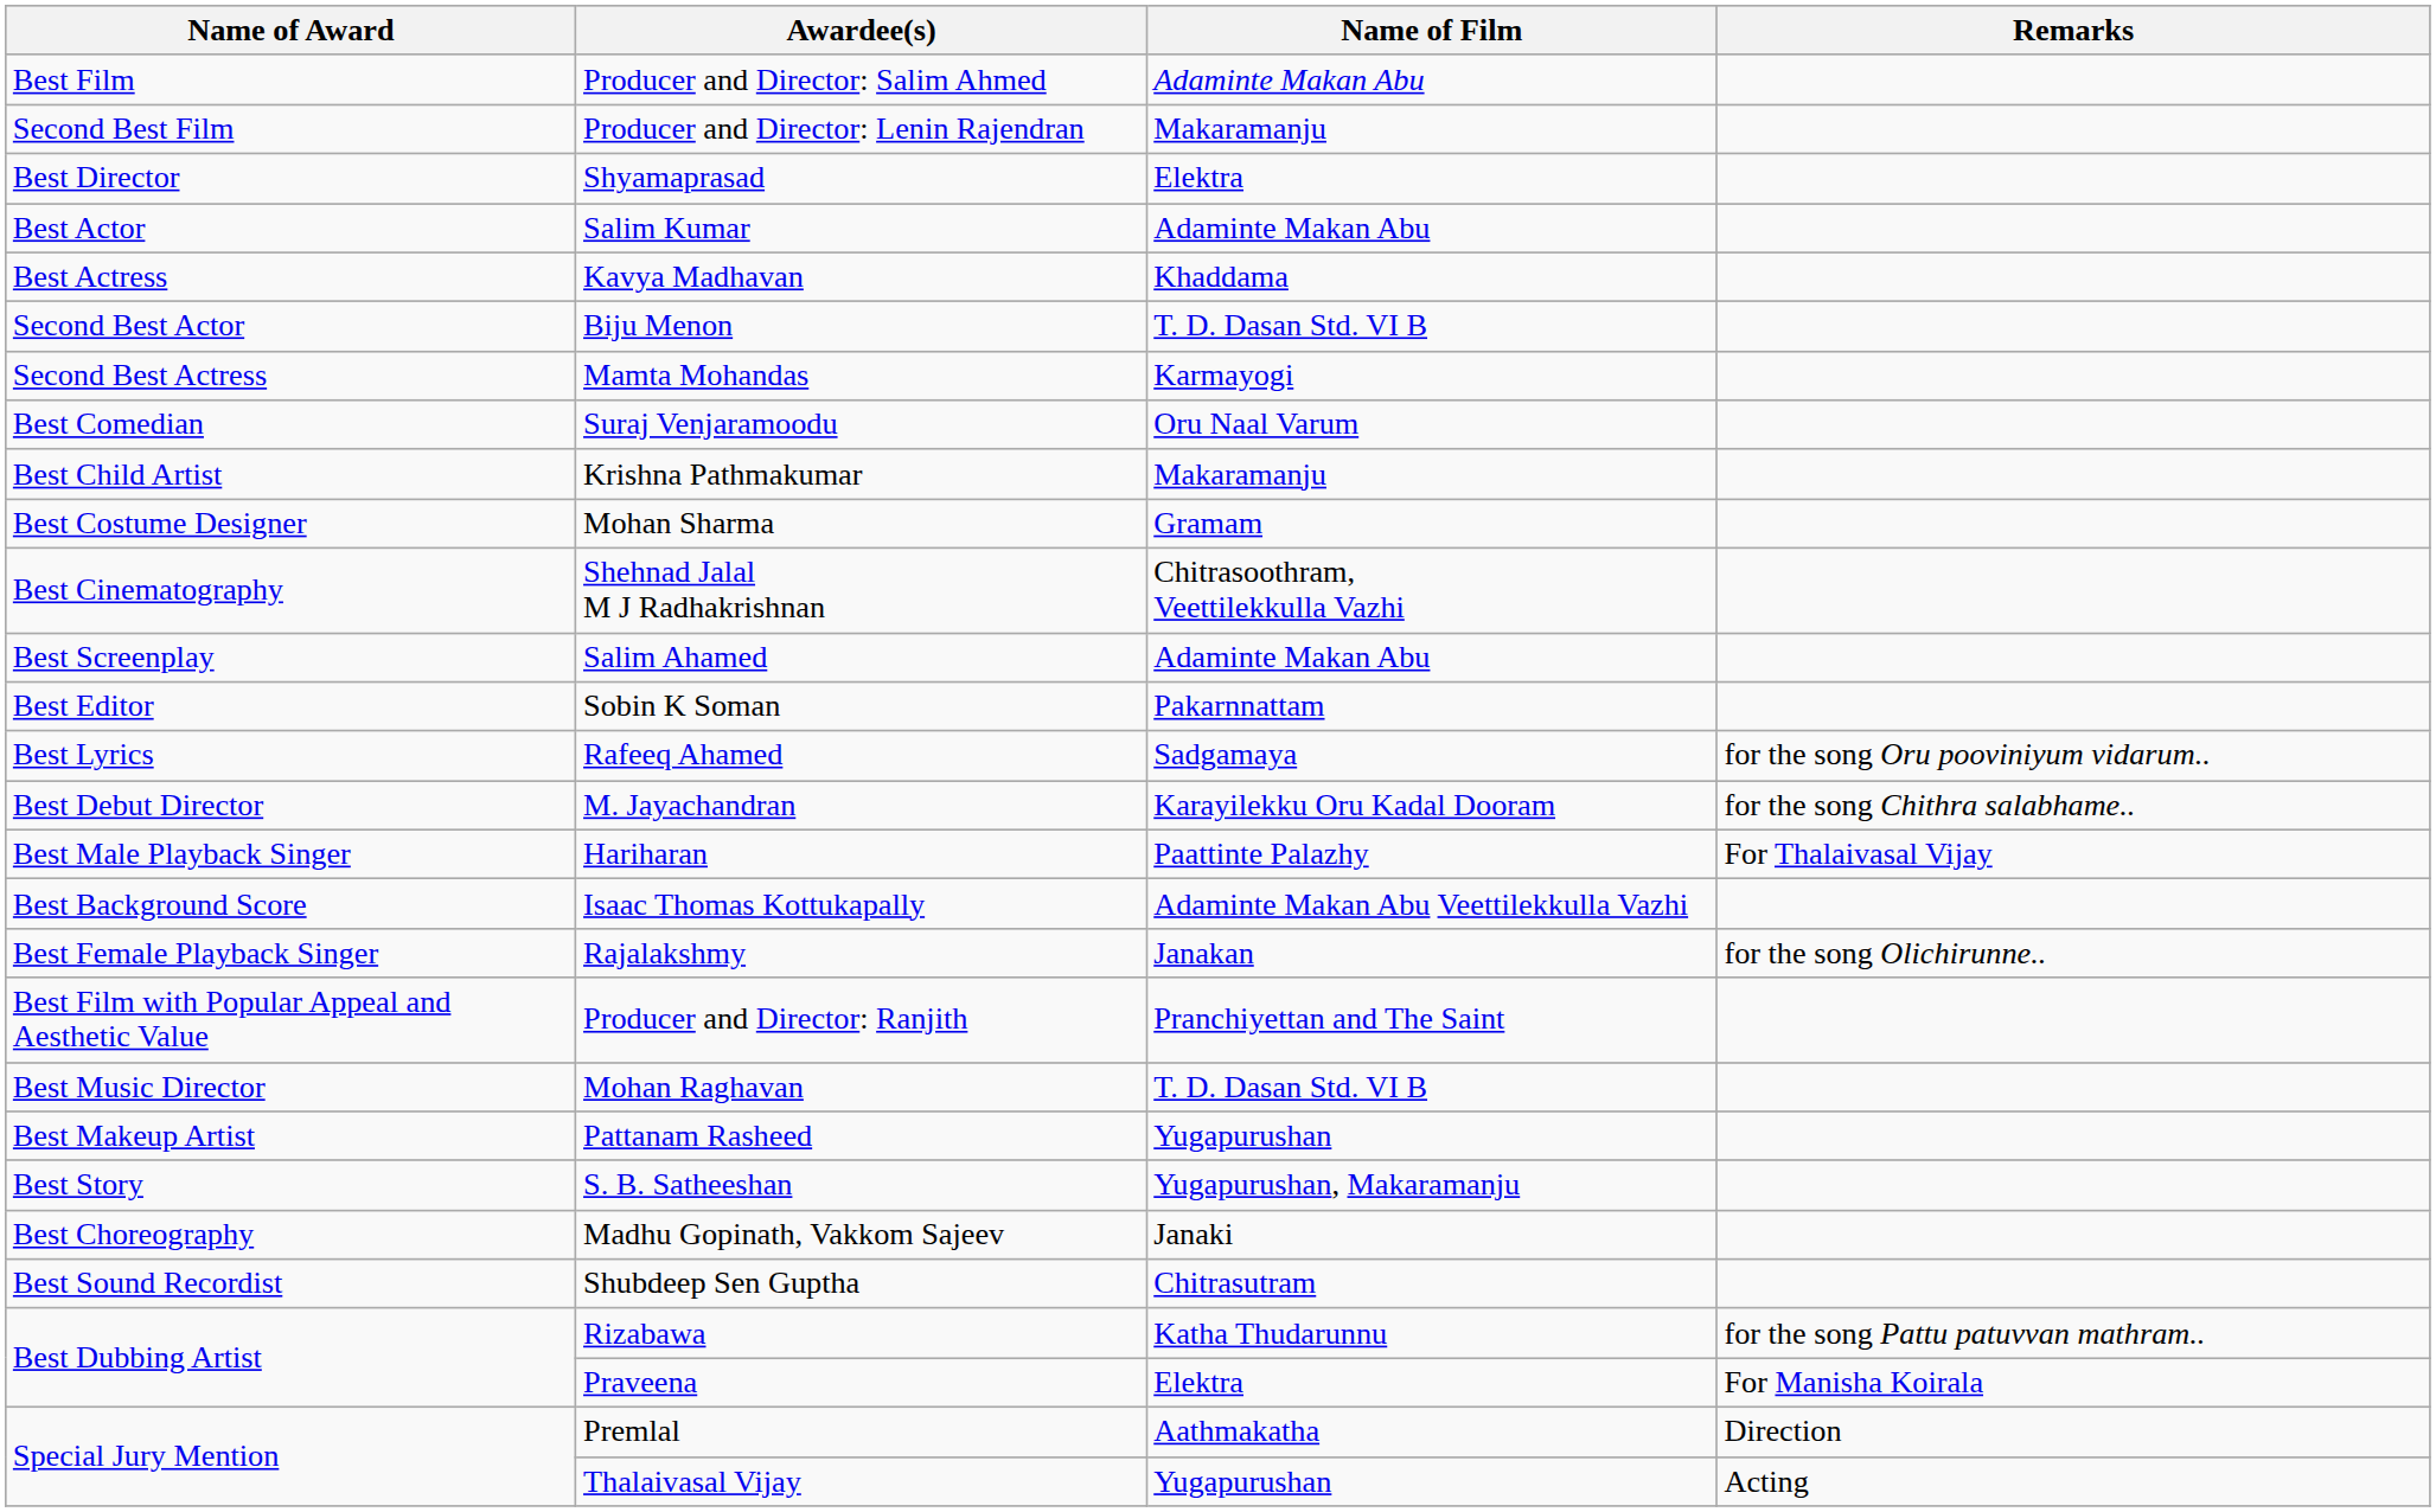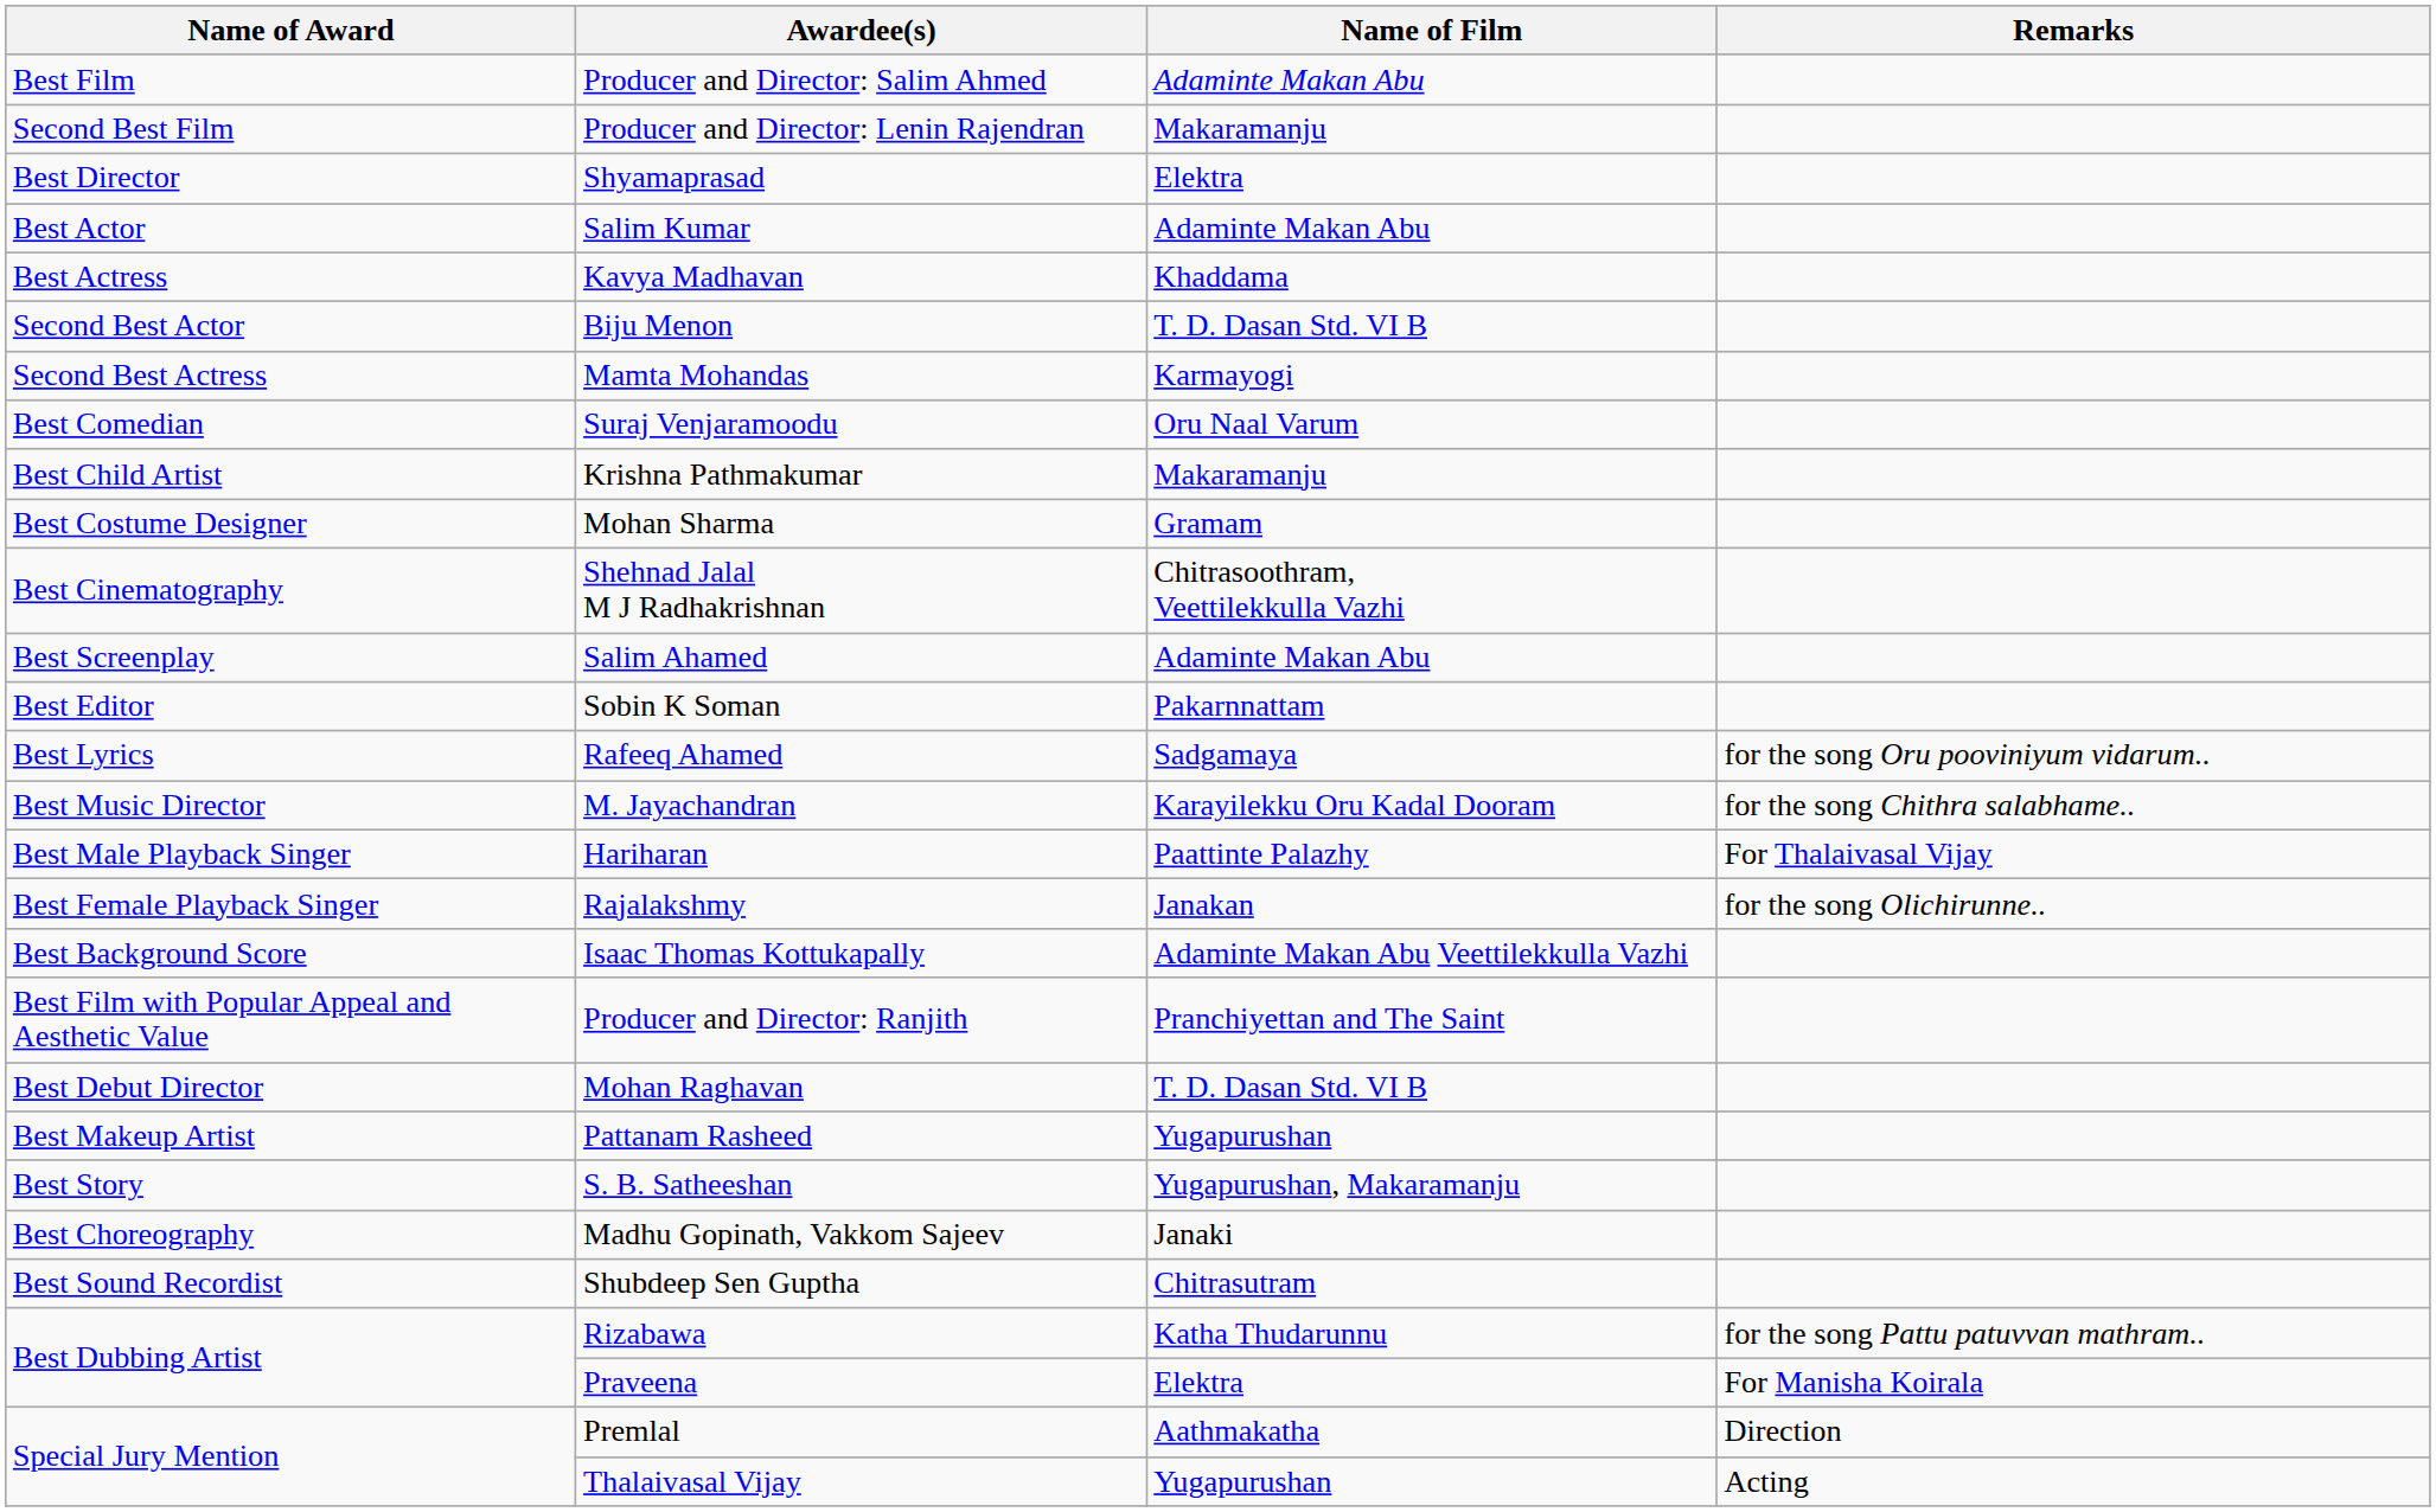M. Jayachandran | Name of Award: Best Debut Director -> Best Music Director
rows swapped: Rajalakshmy <-> Isaac Thomas Kottukapally
Mohan Raghavan | Name of Award: Best Music Director -> Best Debut Director
